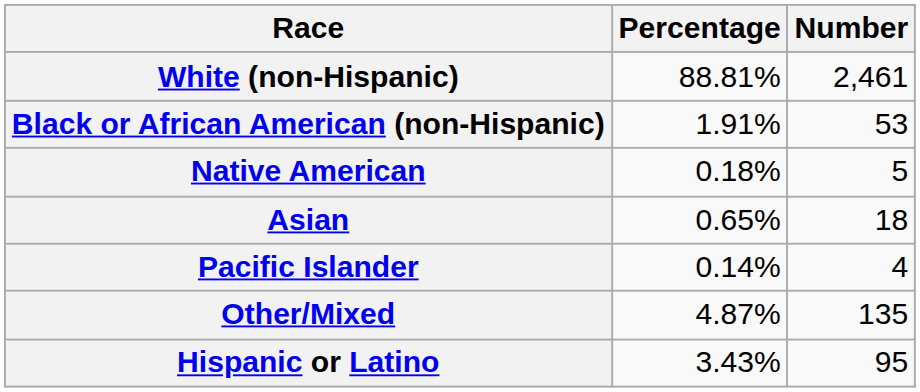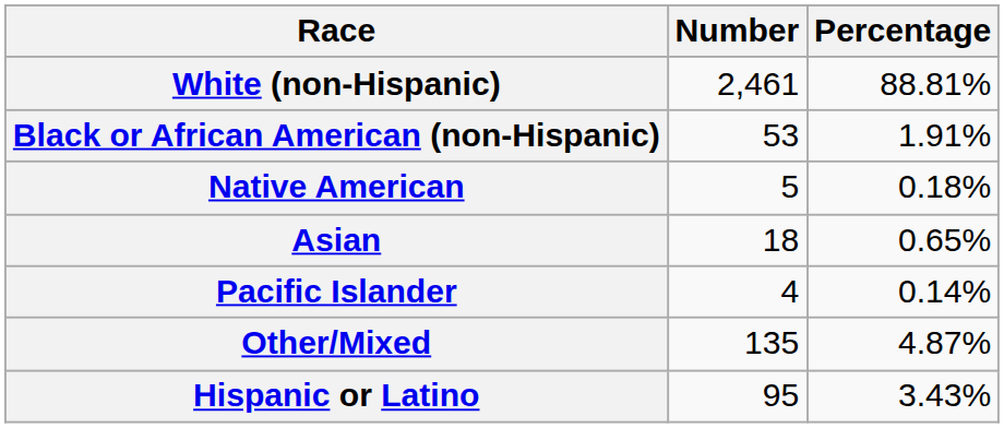columns swapped: Number <-> Percentage
